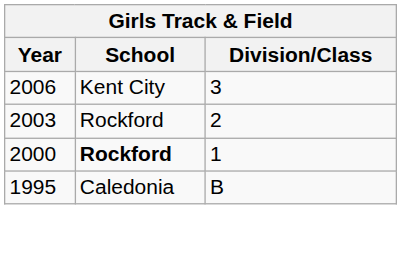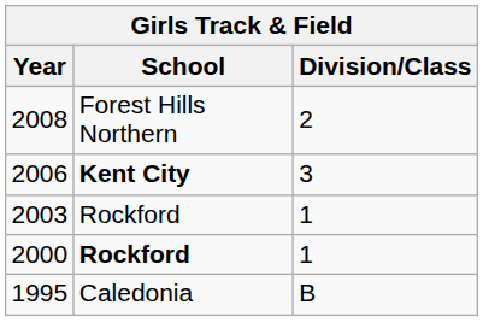+ row: 2008 | Forest Hills Northern | 2
2006 | School: normal -> bold
2003 | Division/Class: 2 -> 1
